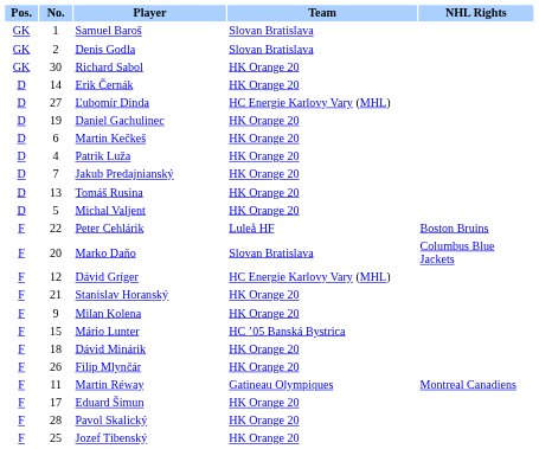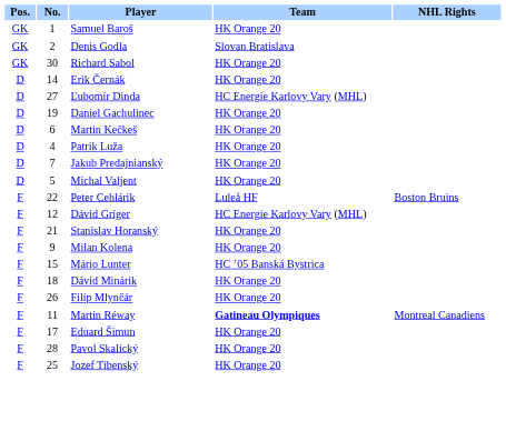Samuel Baroš | Team: Slovan Bratislava -> HK Orange 20
- row: D | 13 | Tomáš Rusina | HK Orange 20
- row: F | 20 | Marko Daňo | Slovan Bratislava | Columbus Blue Jackets
Martin Réway | Team: normal -> bold
